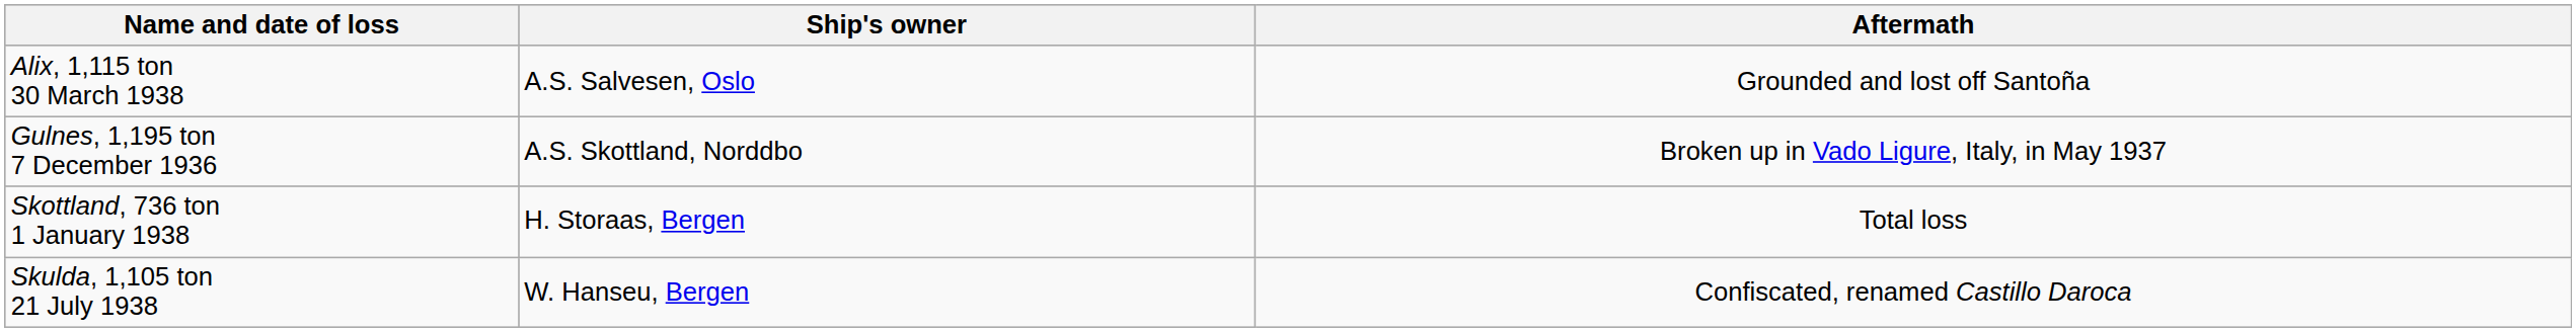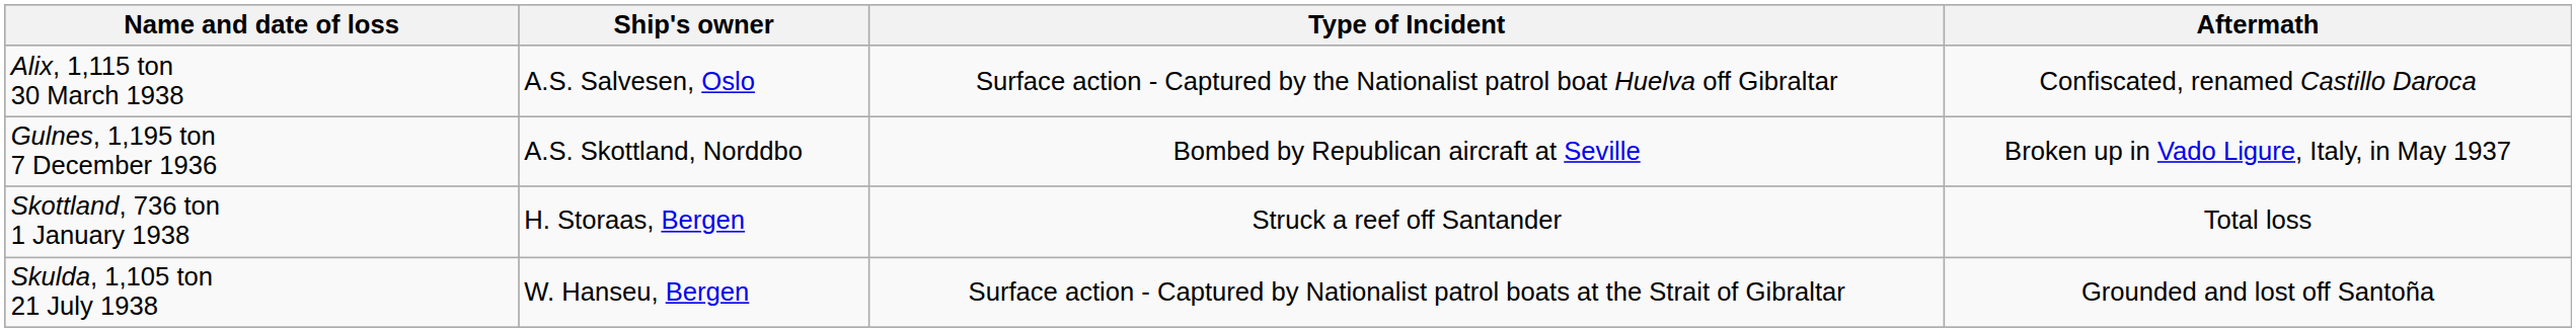+ column: Type of Incident | Surface action - Captured by the Nationalist patrol boat Huelva off Gibraltar | Bombed by Republican aircraft at Seville | Struck a reef off Santander | Surface action - Captured by Nationalist patrol boats at the Strait of Gibraltar
Alix, 1,115 ton 30 March 1938 | Aftermath: Grounded and lost off Santoña -> Confiscated, renamed Castillo Daroca
Skulda, 1,105 ton 21 July 1938 | Aftermath: Confiscated, renamed Castillo Daroca -> Grounded and lost off Santoña
